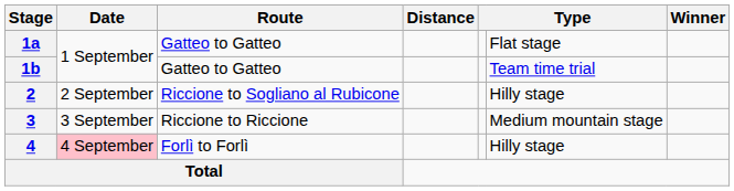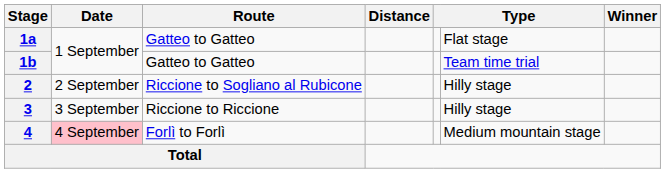3 | column 6: Medium mountain stage -> Hilly stage
4 | column 6: Hilly stage -> Medium mountain stage
